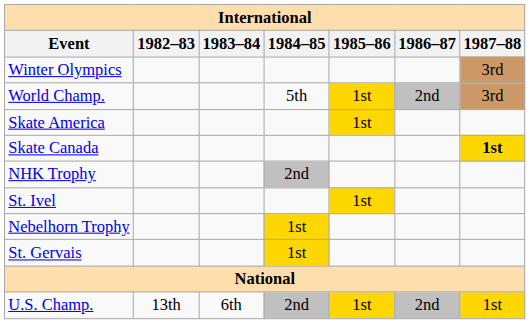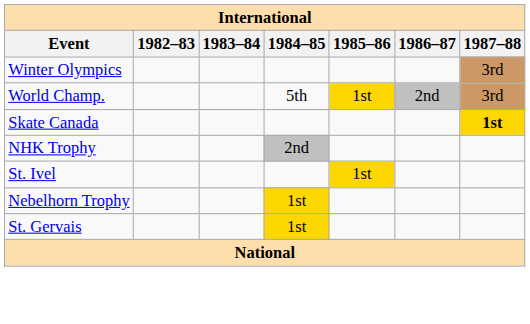- row: Skate America | 1st
- row: U.S. Champ. | 13th | 6th | 2nd | 1st | 2nd | 1st
